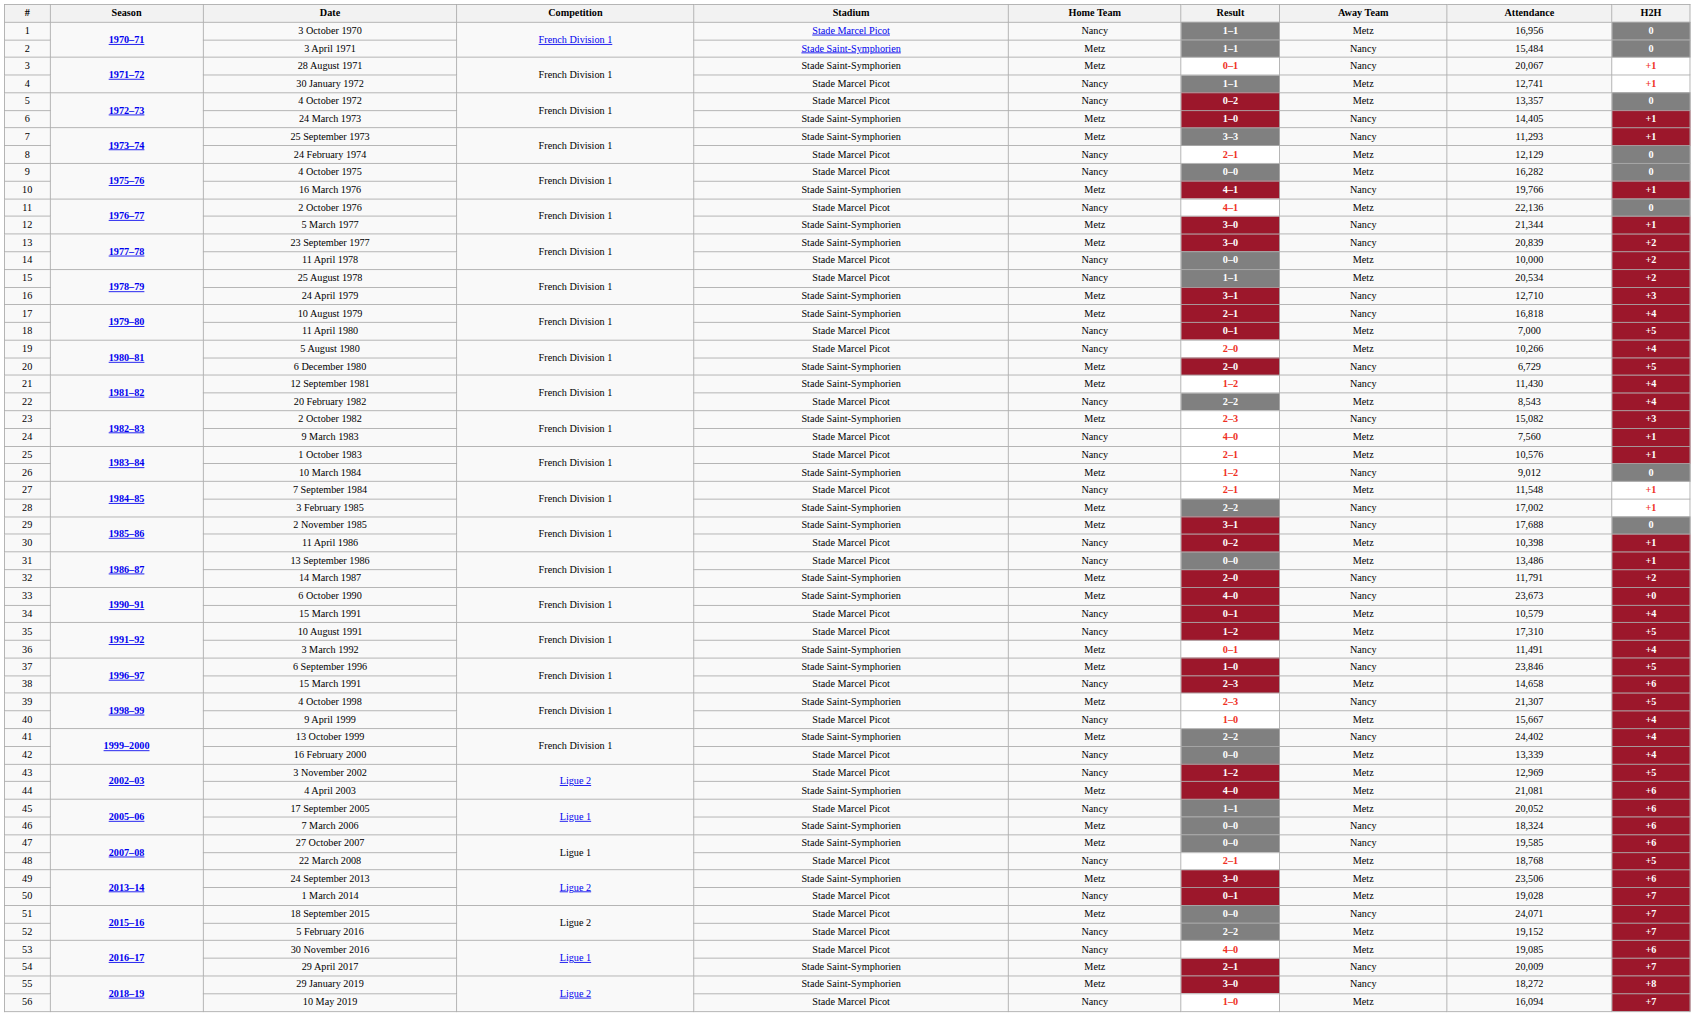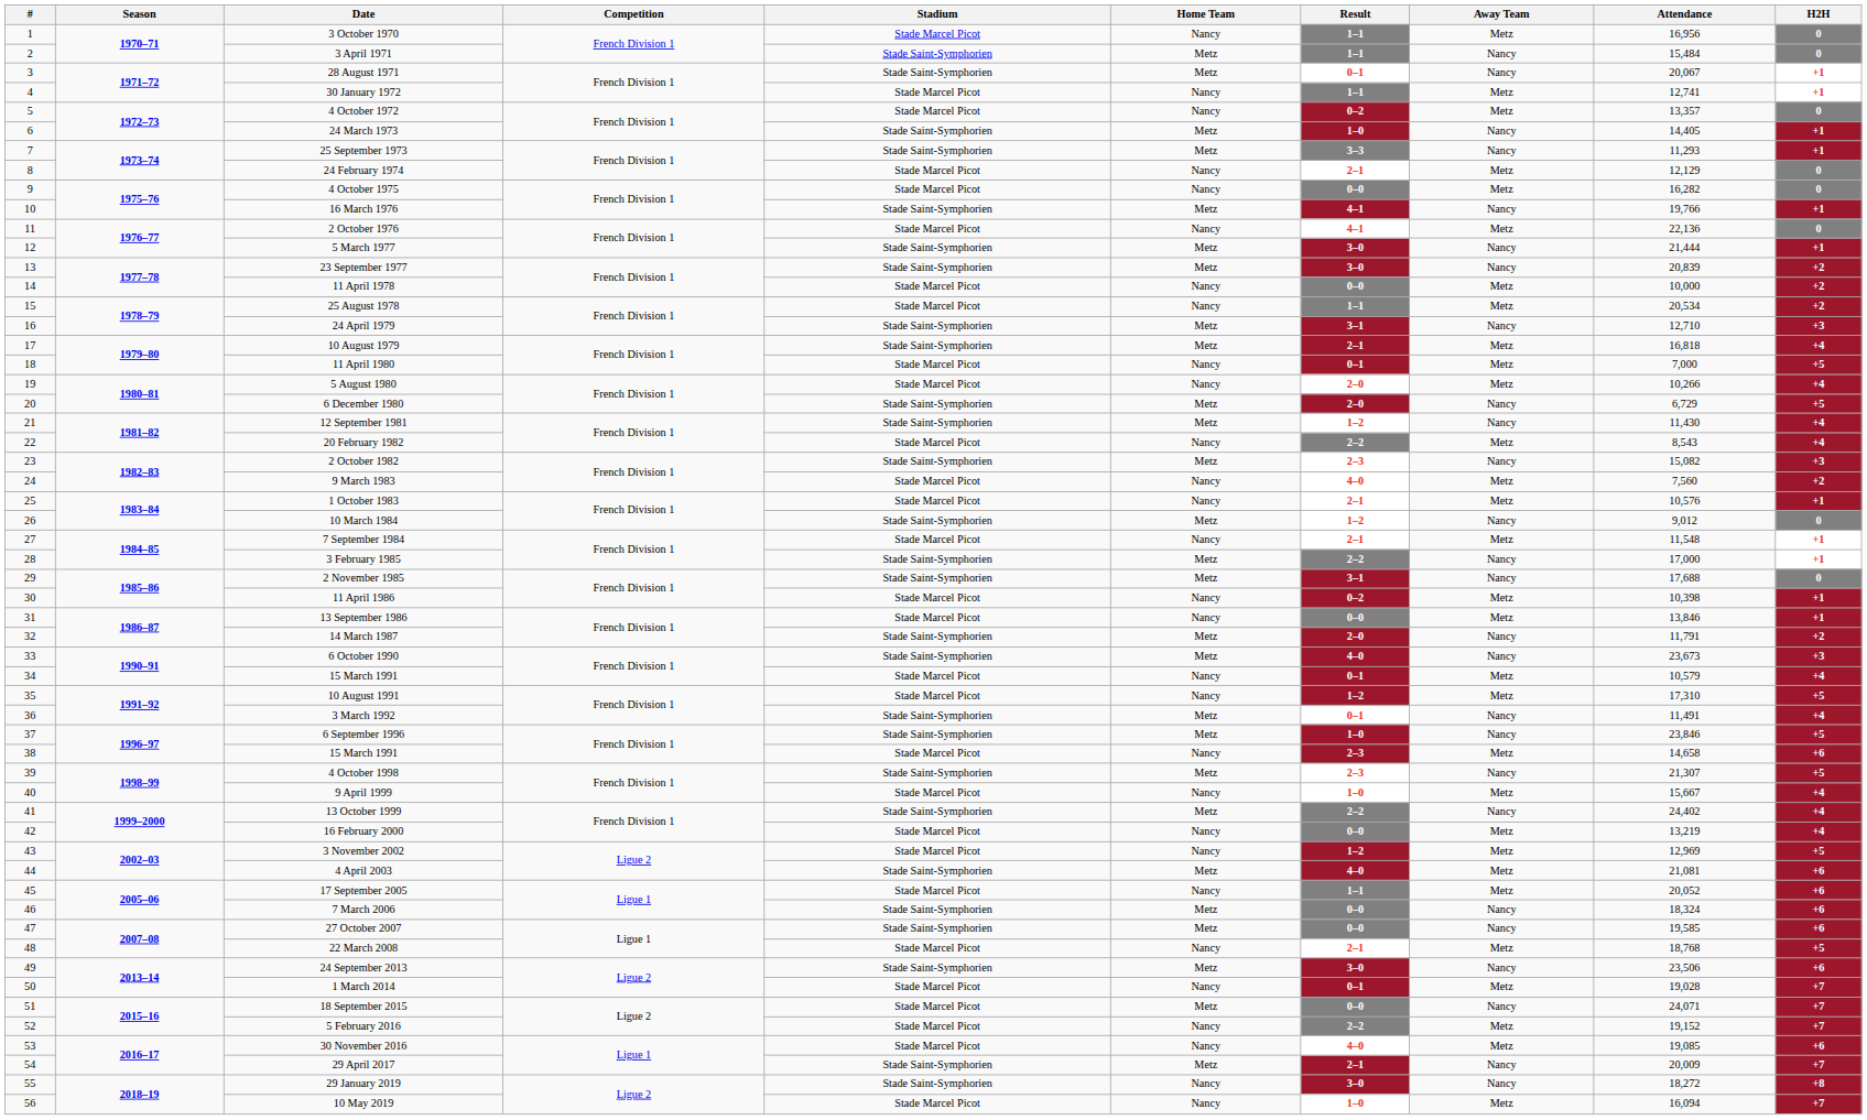5 March 1977 | Attendance: 21,344 -> 21,444
10 August 1979 | Away Team: Nancy -> Metz
9 March 1983 | H2H: +1 -> +2
3 February 1985 | Attendance: 17,002 -> 17,000
13 September 1986 | Attendance: 13,486 -> 13,846
6 October 1990 | H2H: +0 -> +3
16 February 2000 | Attendance: 13,339 -> 13,219
24 September 2013 | Away Team: Metz -> Nancy
29 January 2019 | Home Team: Metz -> Nancy
